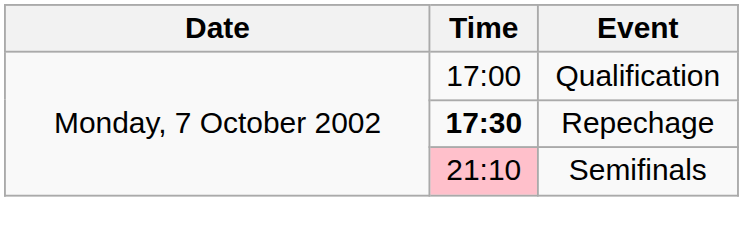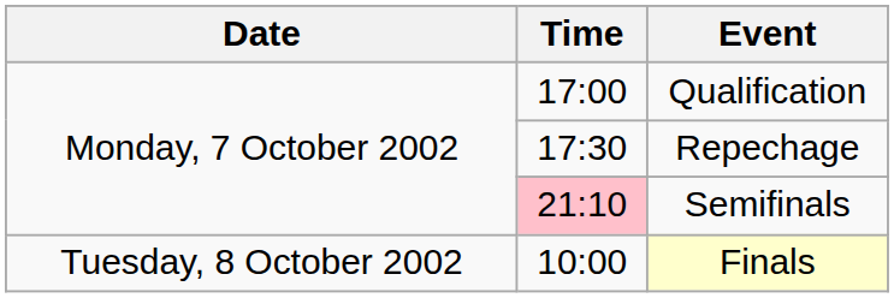Repechage | Time: bold -> normal
+ row: Tuesday, 8 October 2002 | 10:00 | Finals
